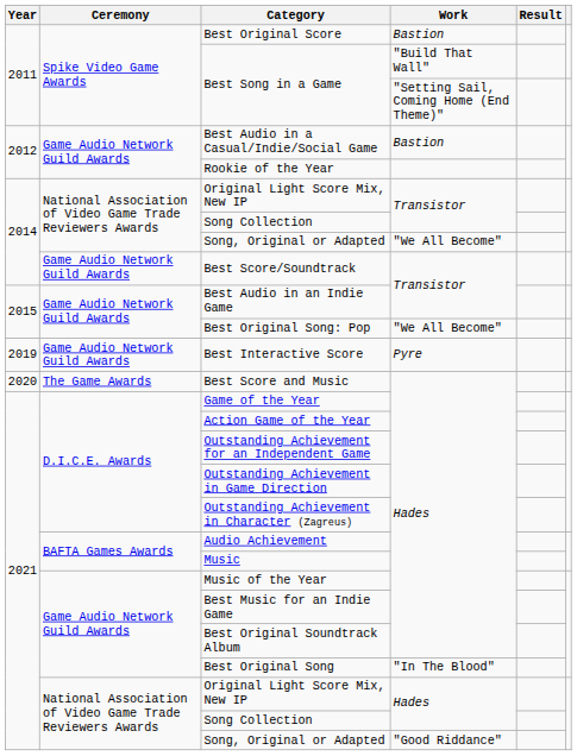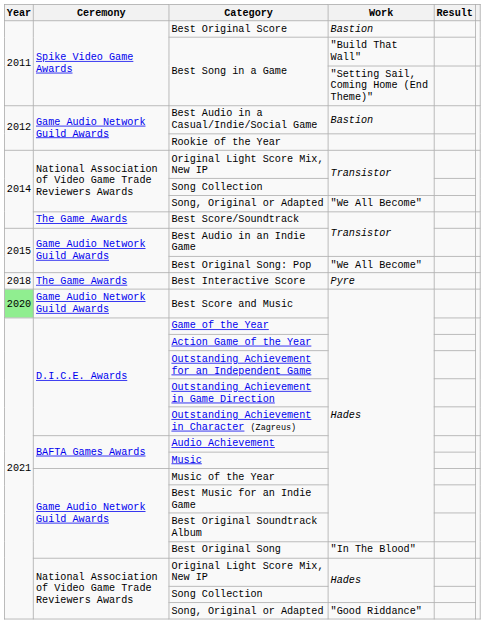Best Score/Soundtrack | Ceremony: Game Audio Network Guild Awards -> The Game Awards
Best Interactive Score | Year: 2019 -> 2018
Best Interactive Score | Ceremony: Game Audio Network Guild Awards -> The Game Awards
Best Score and Music | Year: no background -> lightgreen background
Best Score and Music | Ceremony: The Game Awards -> Game Audio Network Guild Awards
